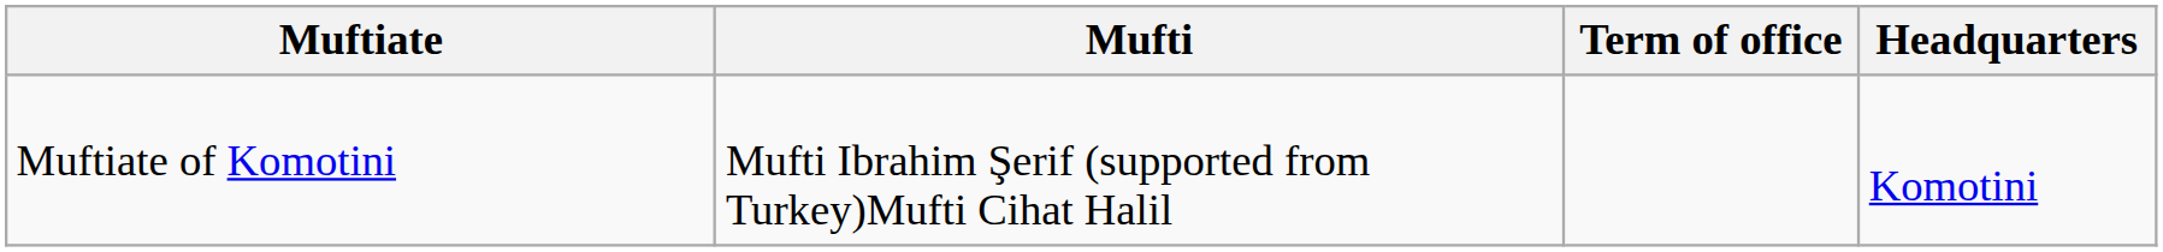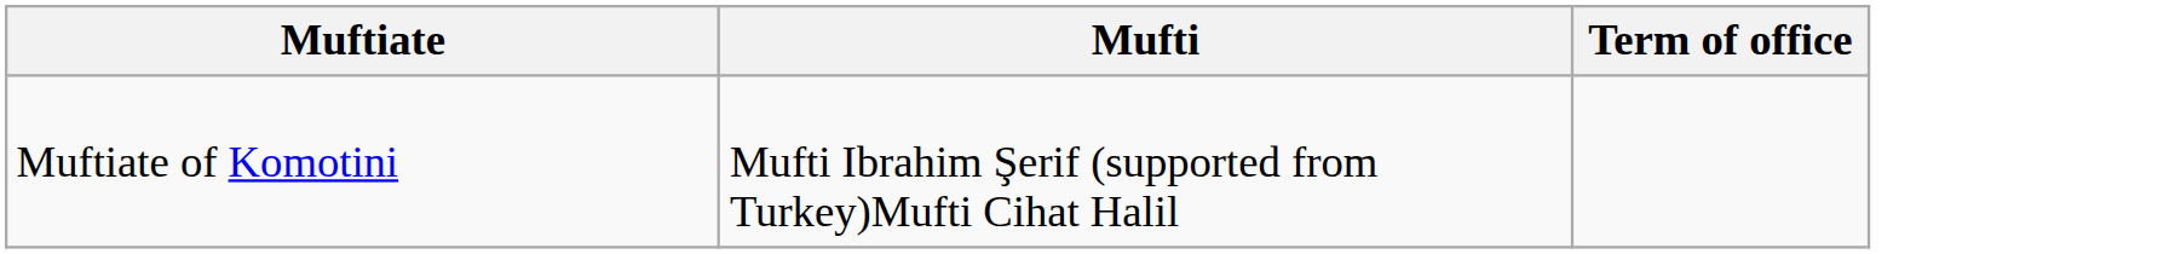- column: Headquarters | Komotini
